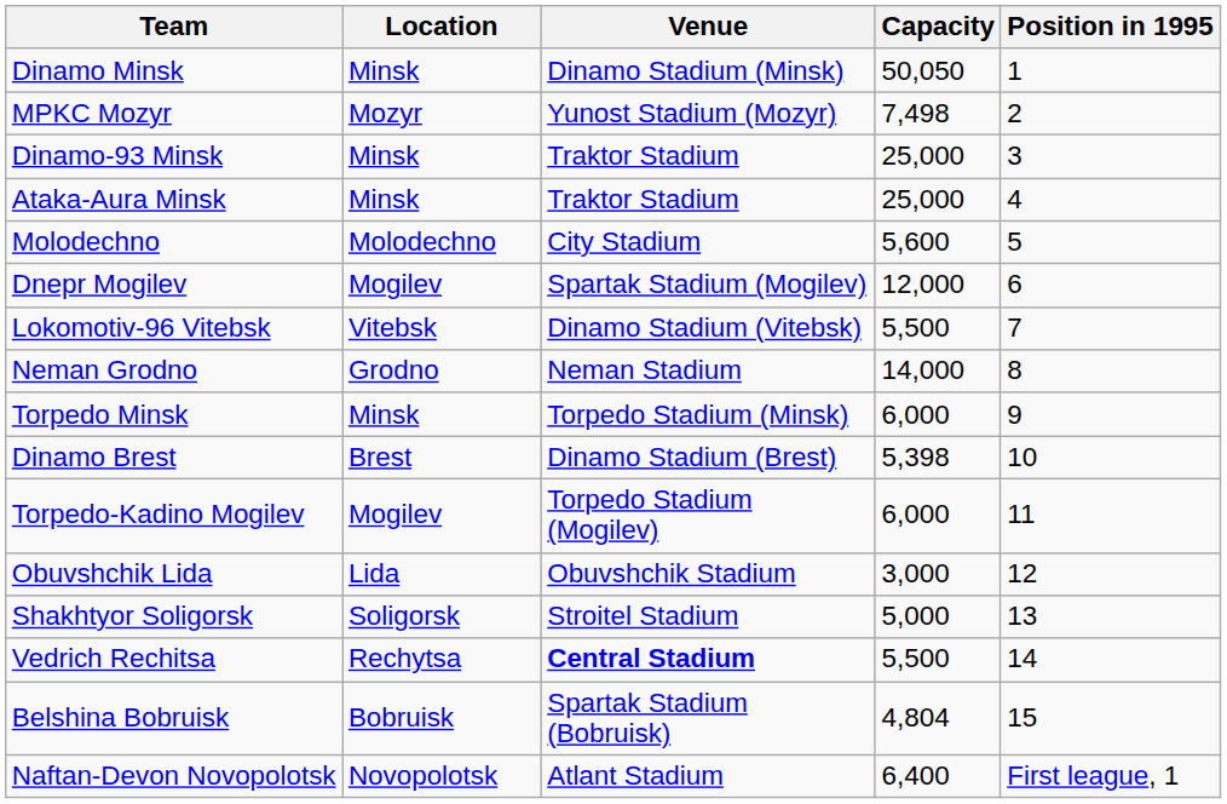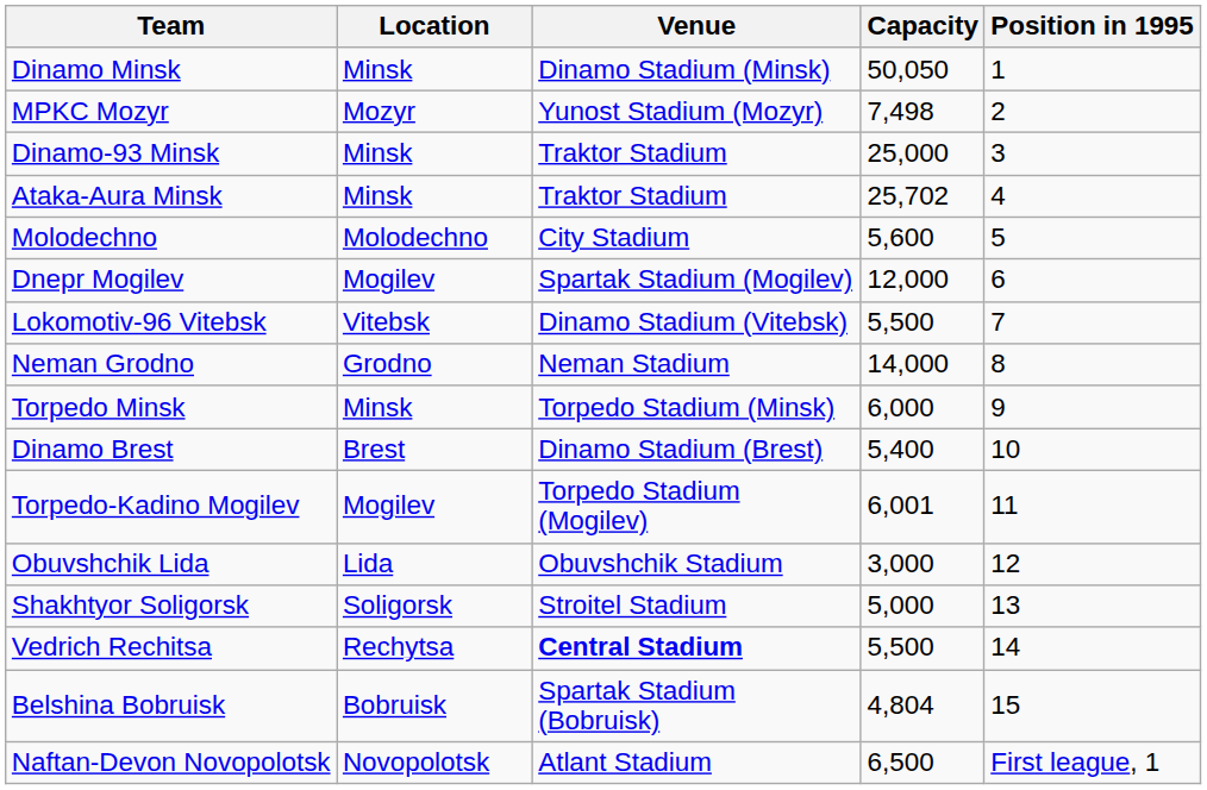Ataka-Aura Minsk | Capacity: 25,000 -> 25,702
Dinamo Brest | Capacity: 5,398 -> 5,400
Torpedo-Kadino Mogilev | Capacity: 6,000 -> 6,001
Naftan-Devon Novopolotsk | Capacity: 6,400 -> 6,500
